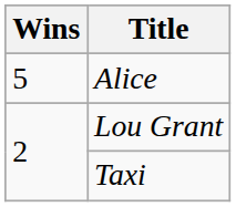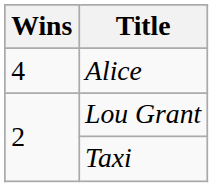Alice | Wins: 5 -> 4
